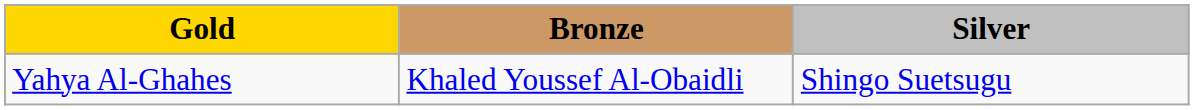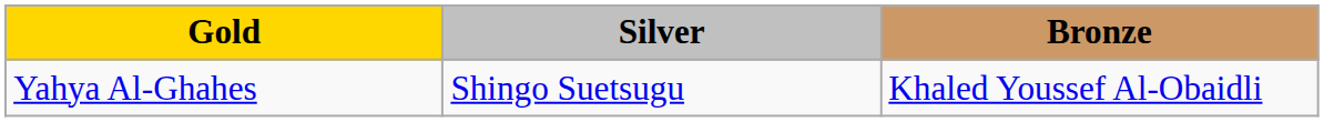columns swapped: Silver <-> Bronze
